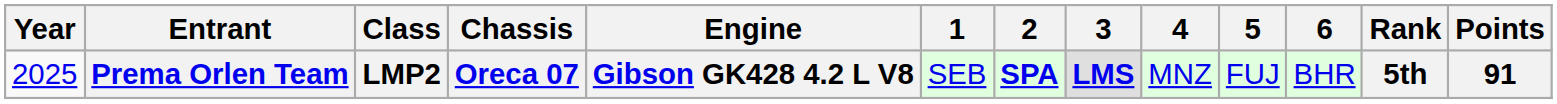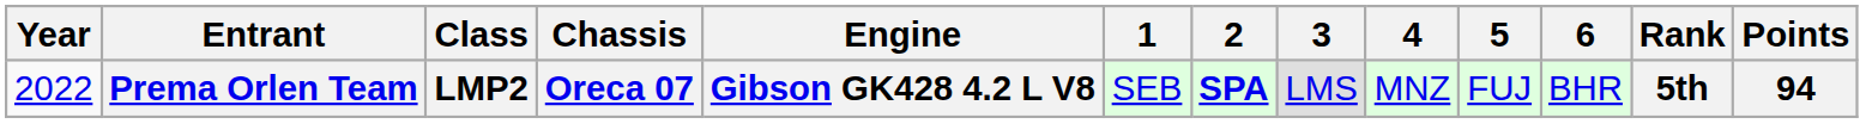Prema Orlen Team | Year: 2025 -> 2022
Prema Orlen Team | 3: bold -> normal
Prema Orlen Team | Points: 91 -> 94
